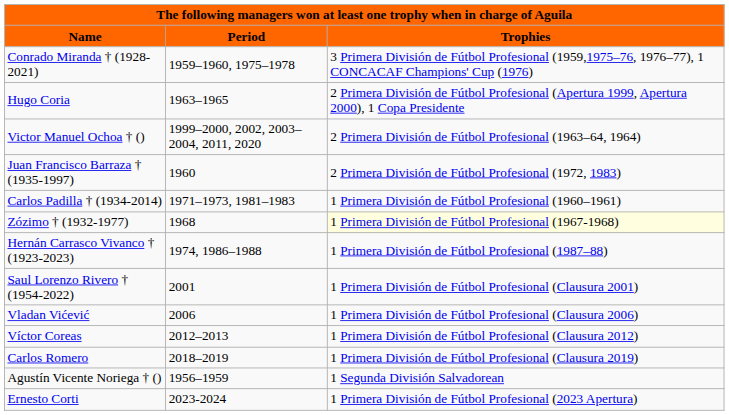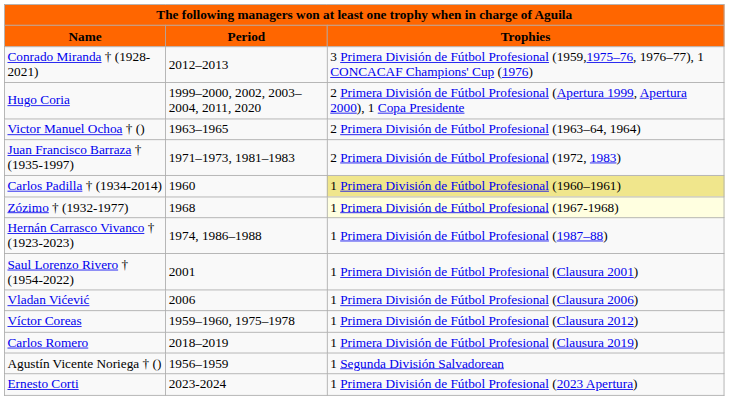Conrado Miranda † (1928-2021) | Period: 1959–1960, 1975–1978 -> 2012–2013
Hugo Coria | Period: 1963–1965 -> 1999–2000, 2002, 2003–2004, 2011, 2020
Victor Manuel Ochoa † () | Period: 1999–2000, 2002, 2003–2004, 2011, 2020 -> 1963–1965
Juan Francisco Barraza † (1935-1997) | Period: 1960 -> 1971–1973, 1981–1983
Carlos Padilla † (1934-2014) | Period: 1971–1973, 1981–1983 -> 1960
Carlos Padilla † (1934-2014) | Trophies: no background -> khaki background
Víctor Coreas | Period: 2012–2013 -> 1959–1960, 1975–1978
